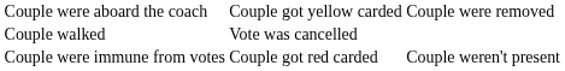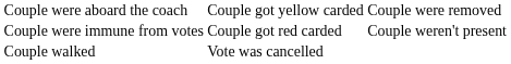rows swapped: Couple were immune from votes <-> Couple walked
